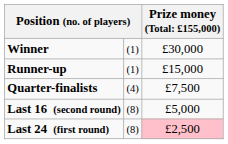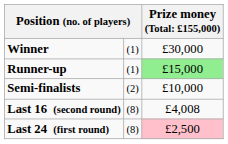Runner-up | column 3: no background -> lightgreen background
+ row: Semi-finalists | (2) | £10,000
- row: Quarter-finalists | (4) | £7,500
Last 16 (second round) | column 3: £5,000 -> £4,008
